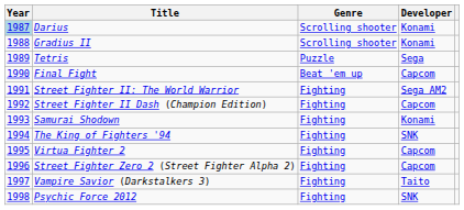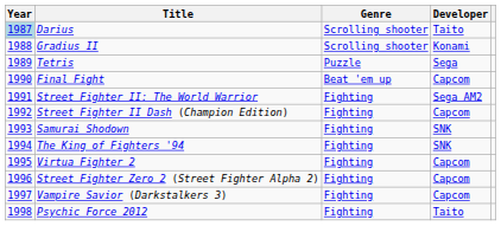Darius | Developer: Konami -> Taito
Samurai Shodown | Developer: Konami -> SNK
Vampire Savior (Darkstalkers 3) | Developer: Taito -> Capcom
Psychic Force 2012 | Developer: SNK -> Taito
